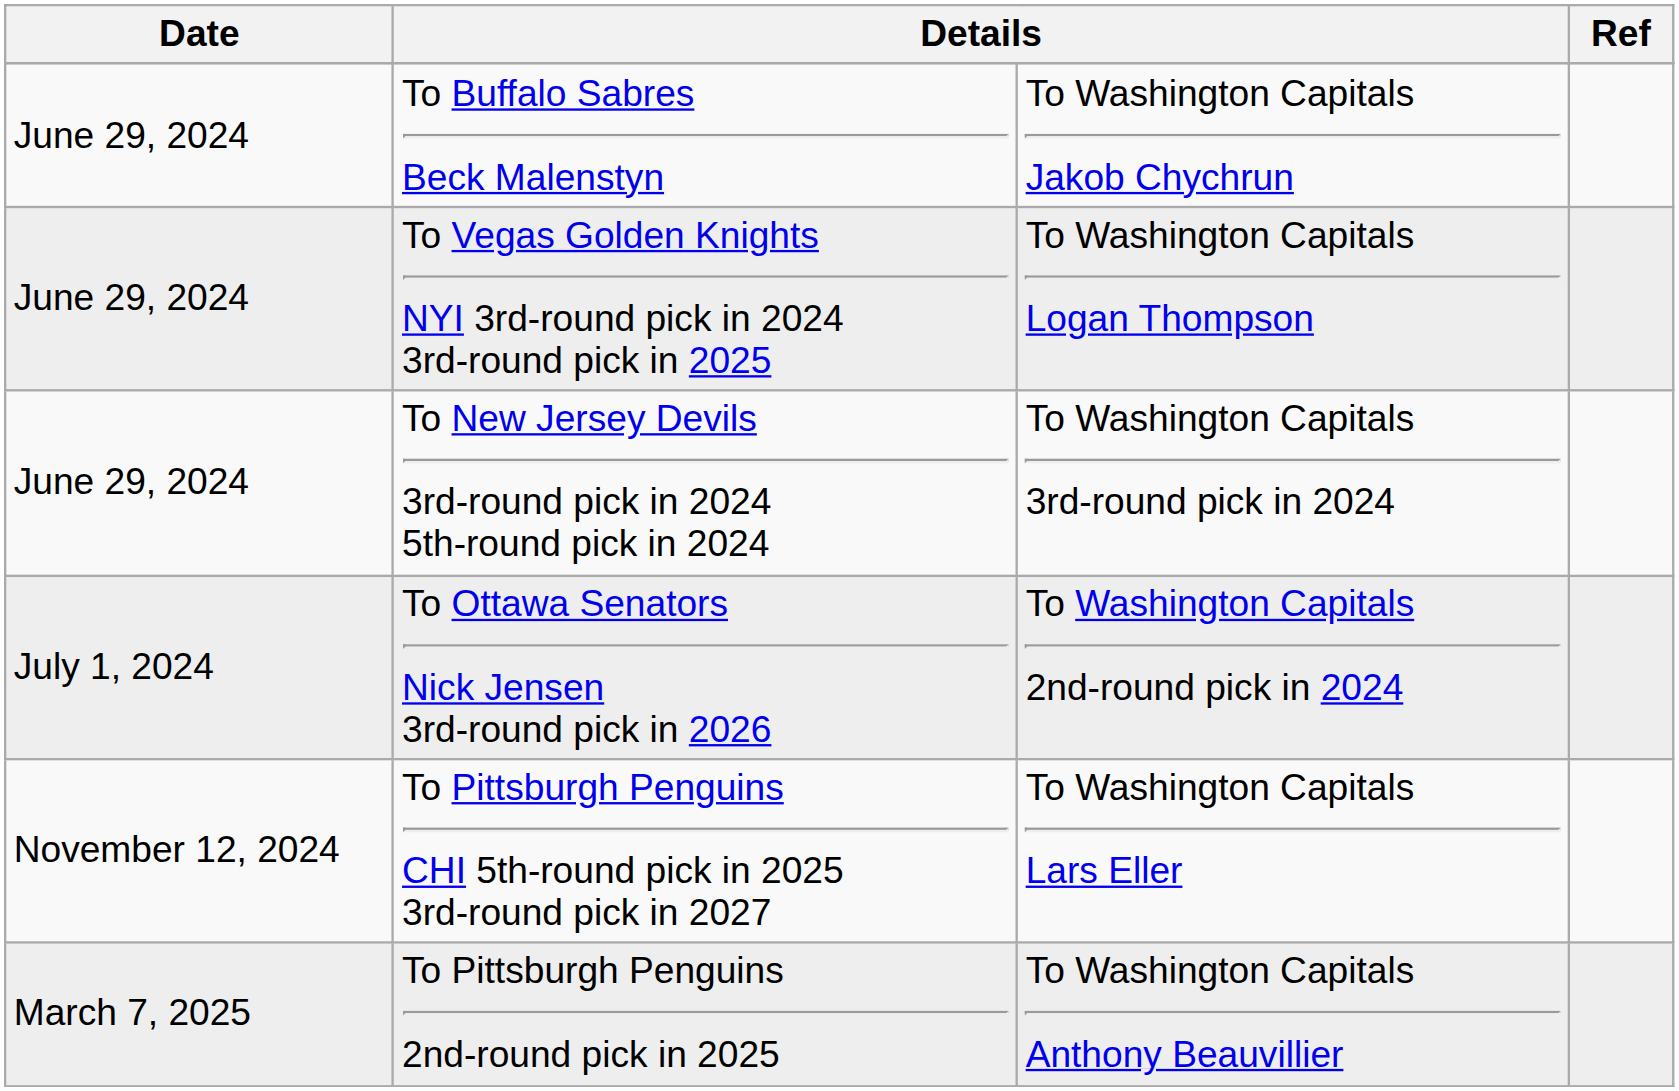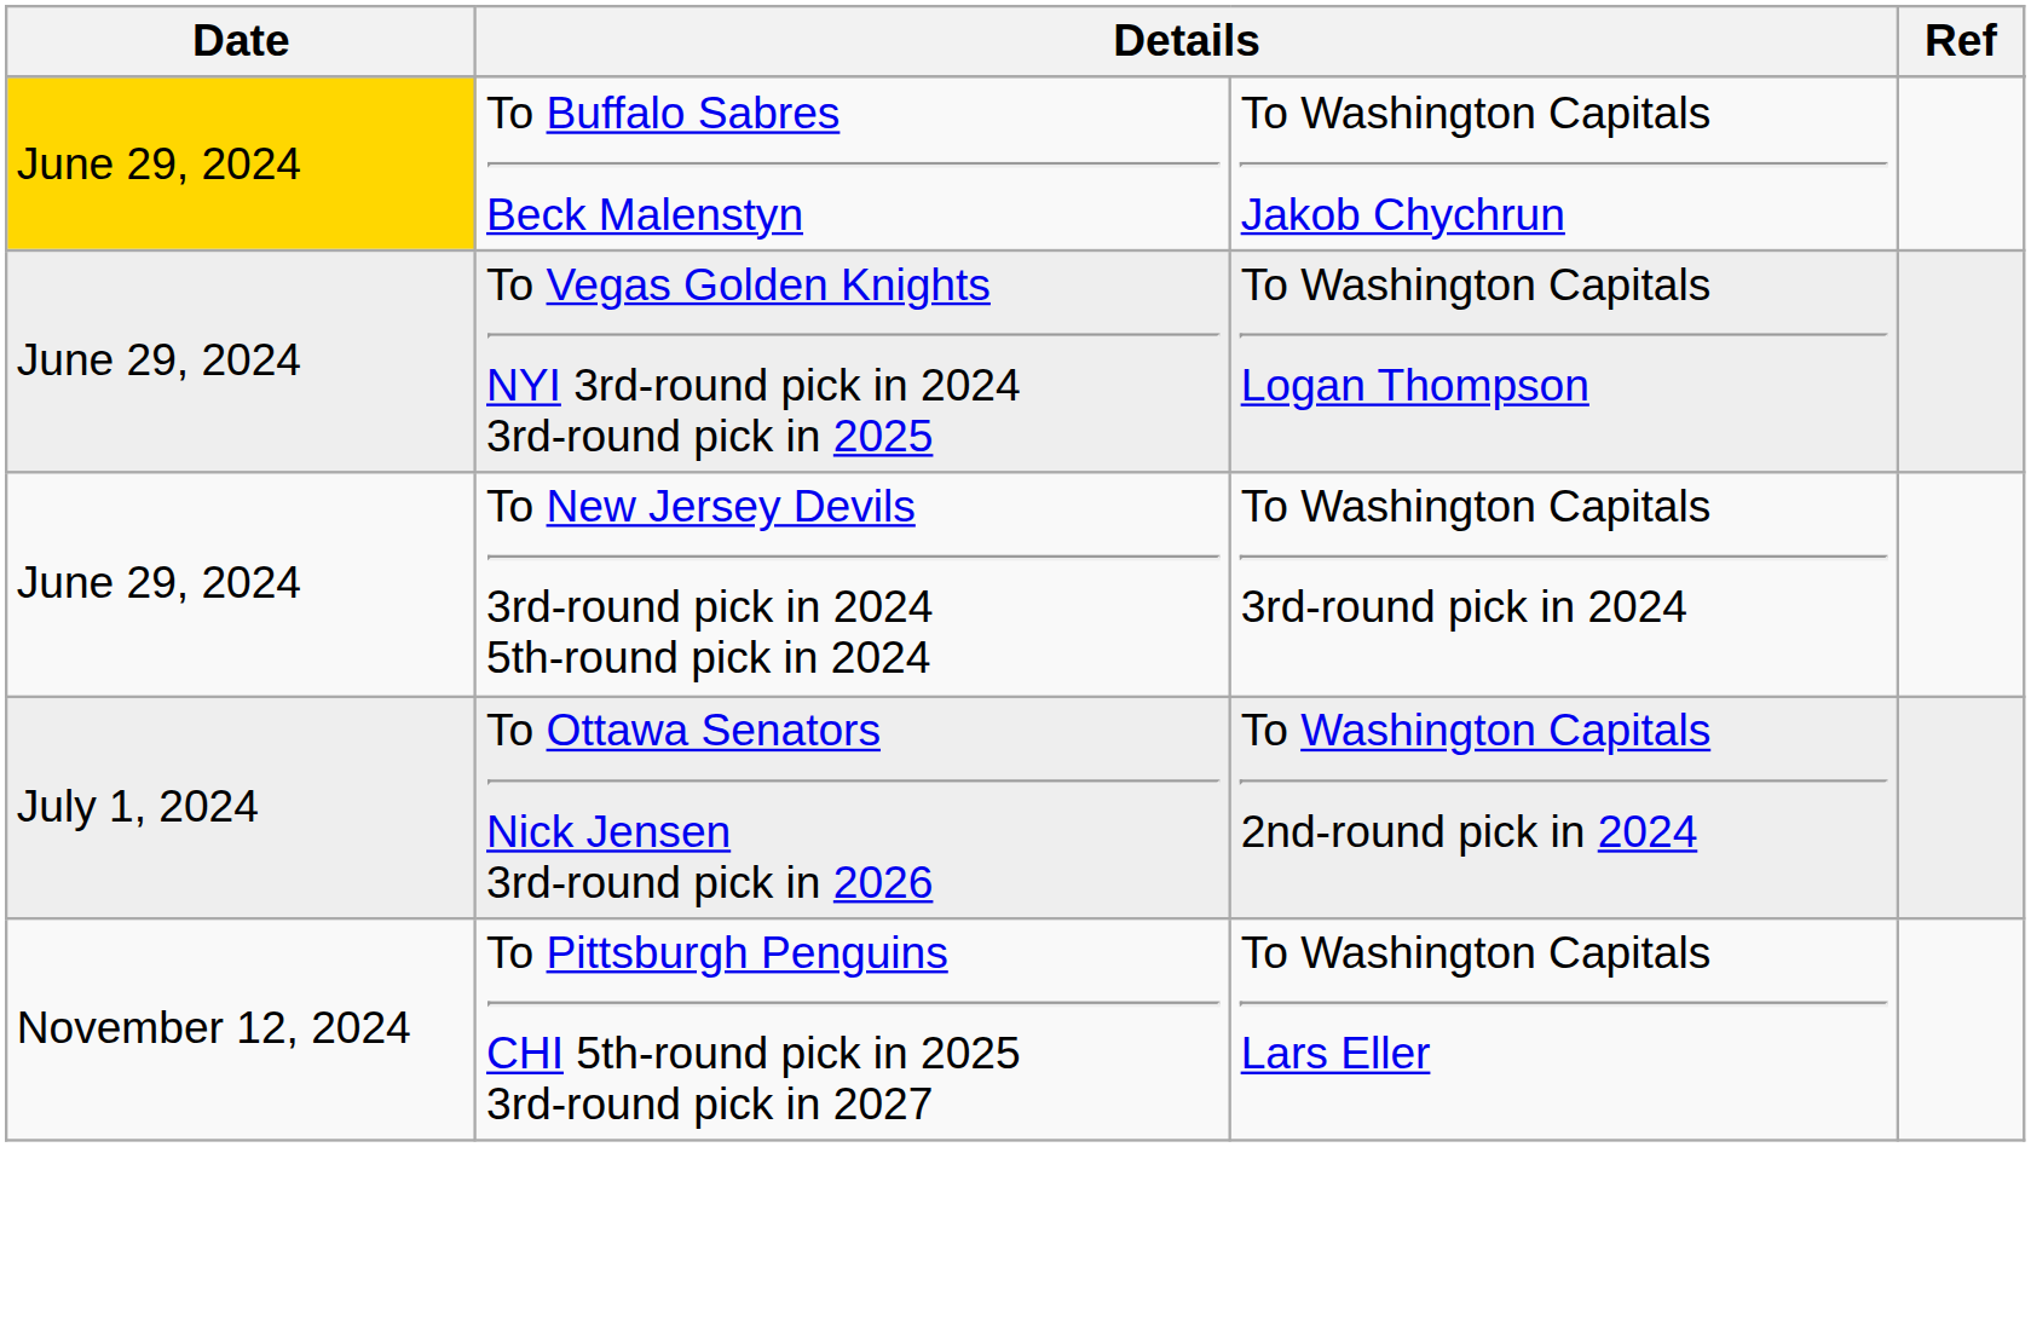To Buffalo Sabres Beck Malenstyn | Date: no background -> gold background
- row: March 7, 2025 | To Pittsburgh Penguins 2nd-round pick in 2025 | To Washington Capitals Anthony Beauvillier
